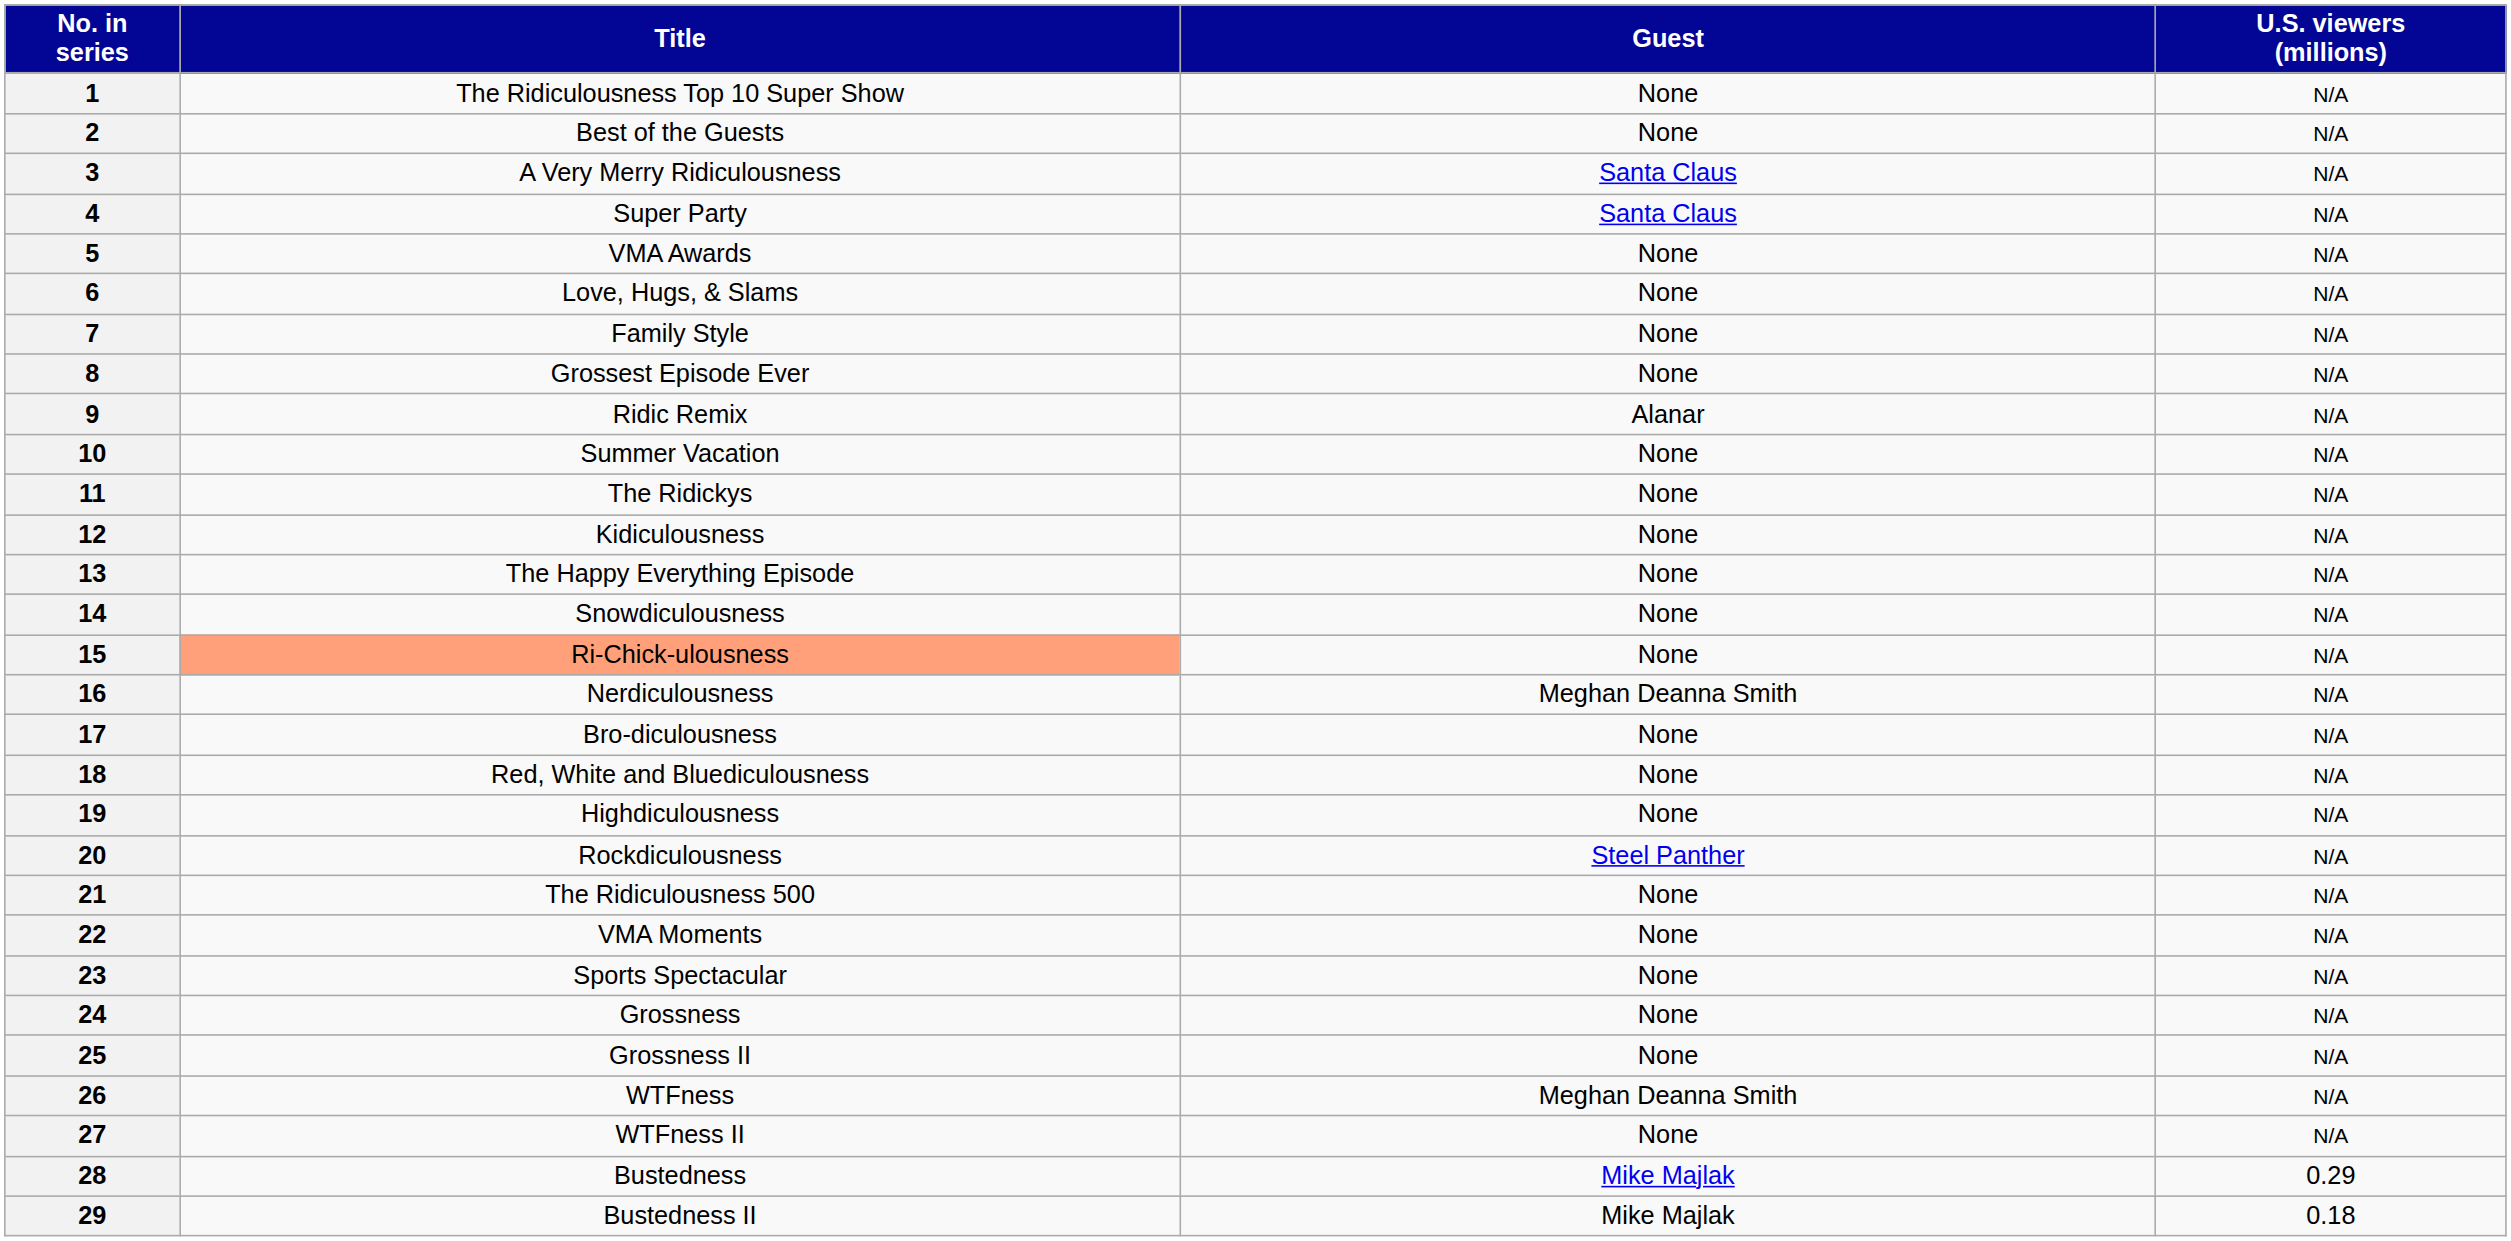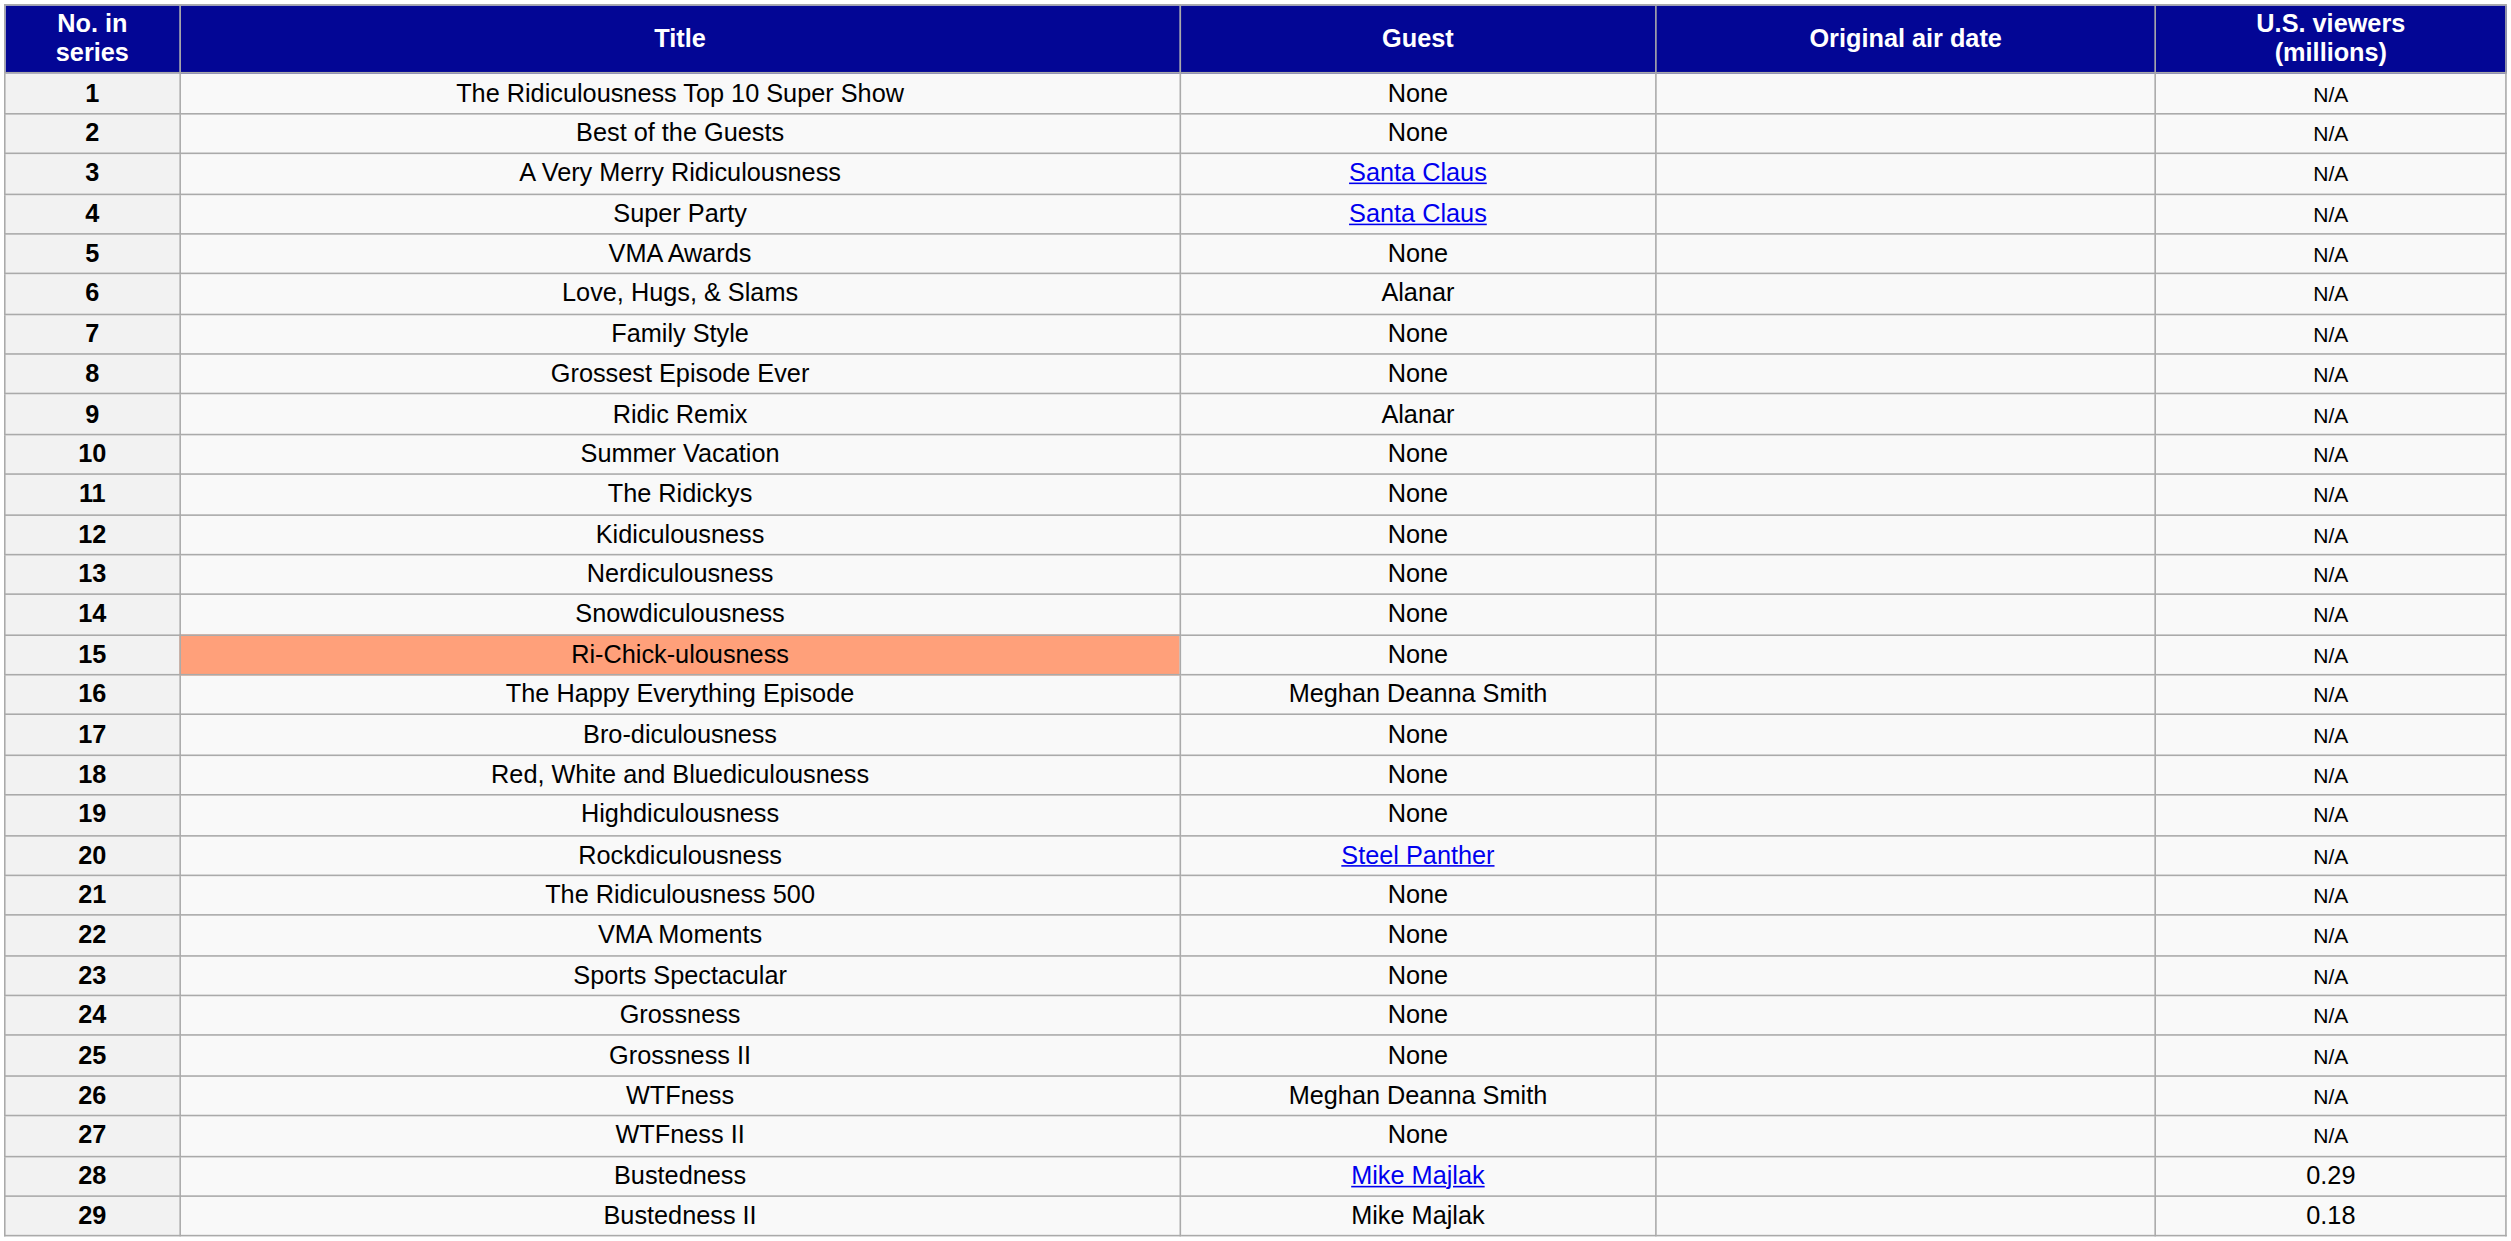+ column: Original air date
6 | Guest: None -> Alanar
13 | Title: The Happy Everything Episode -> Nerdiculousness
16 | Title: Nerdiculousness -> The Happy Everything Episode
